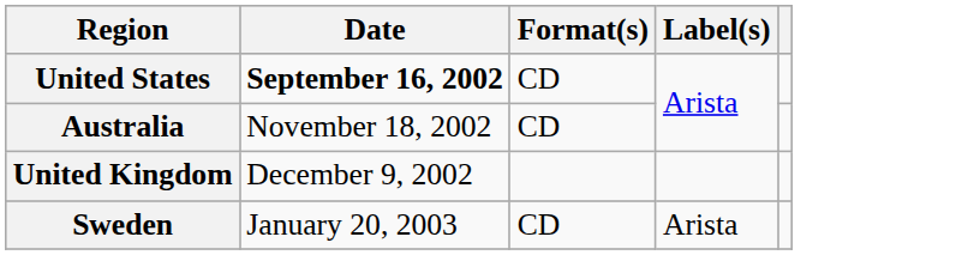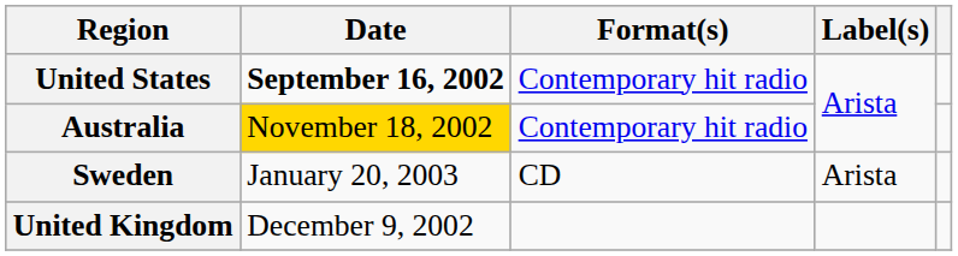United States | Format(s): CD -> Contemporary hit radio
Australia | Date: no background -> gold background
Australia | Format(s): CD -> Contemporary hit radio
rows swapped: United Kingdom <-> Sweden
